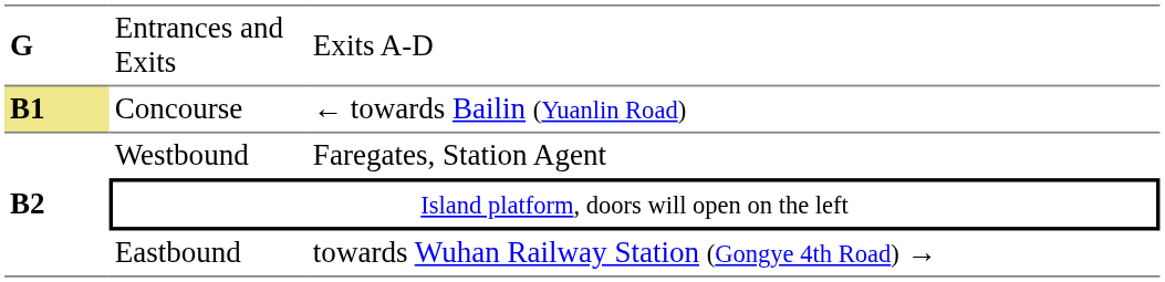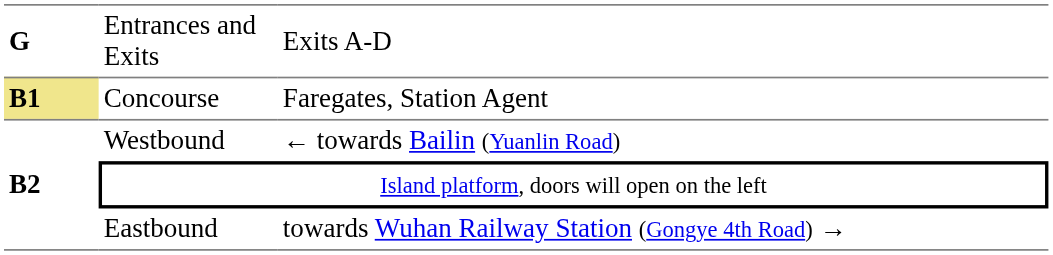Concourse | column 3: ← towards Bailin (Yuanlin Road) -> Faregates, Station Agent
Westbound | column 3: Faregates, Station Agent -> ← towards Bailin (Yuanlin Road)
